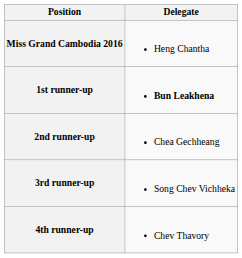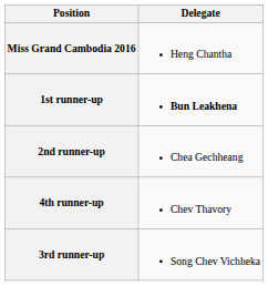rows swapped: 3rd runner-up <-> 4th runner-up
